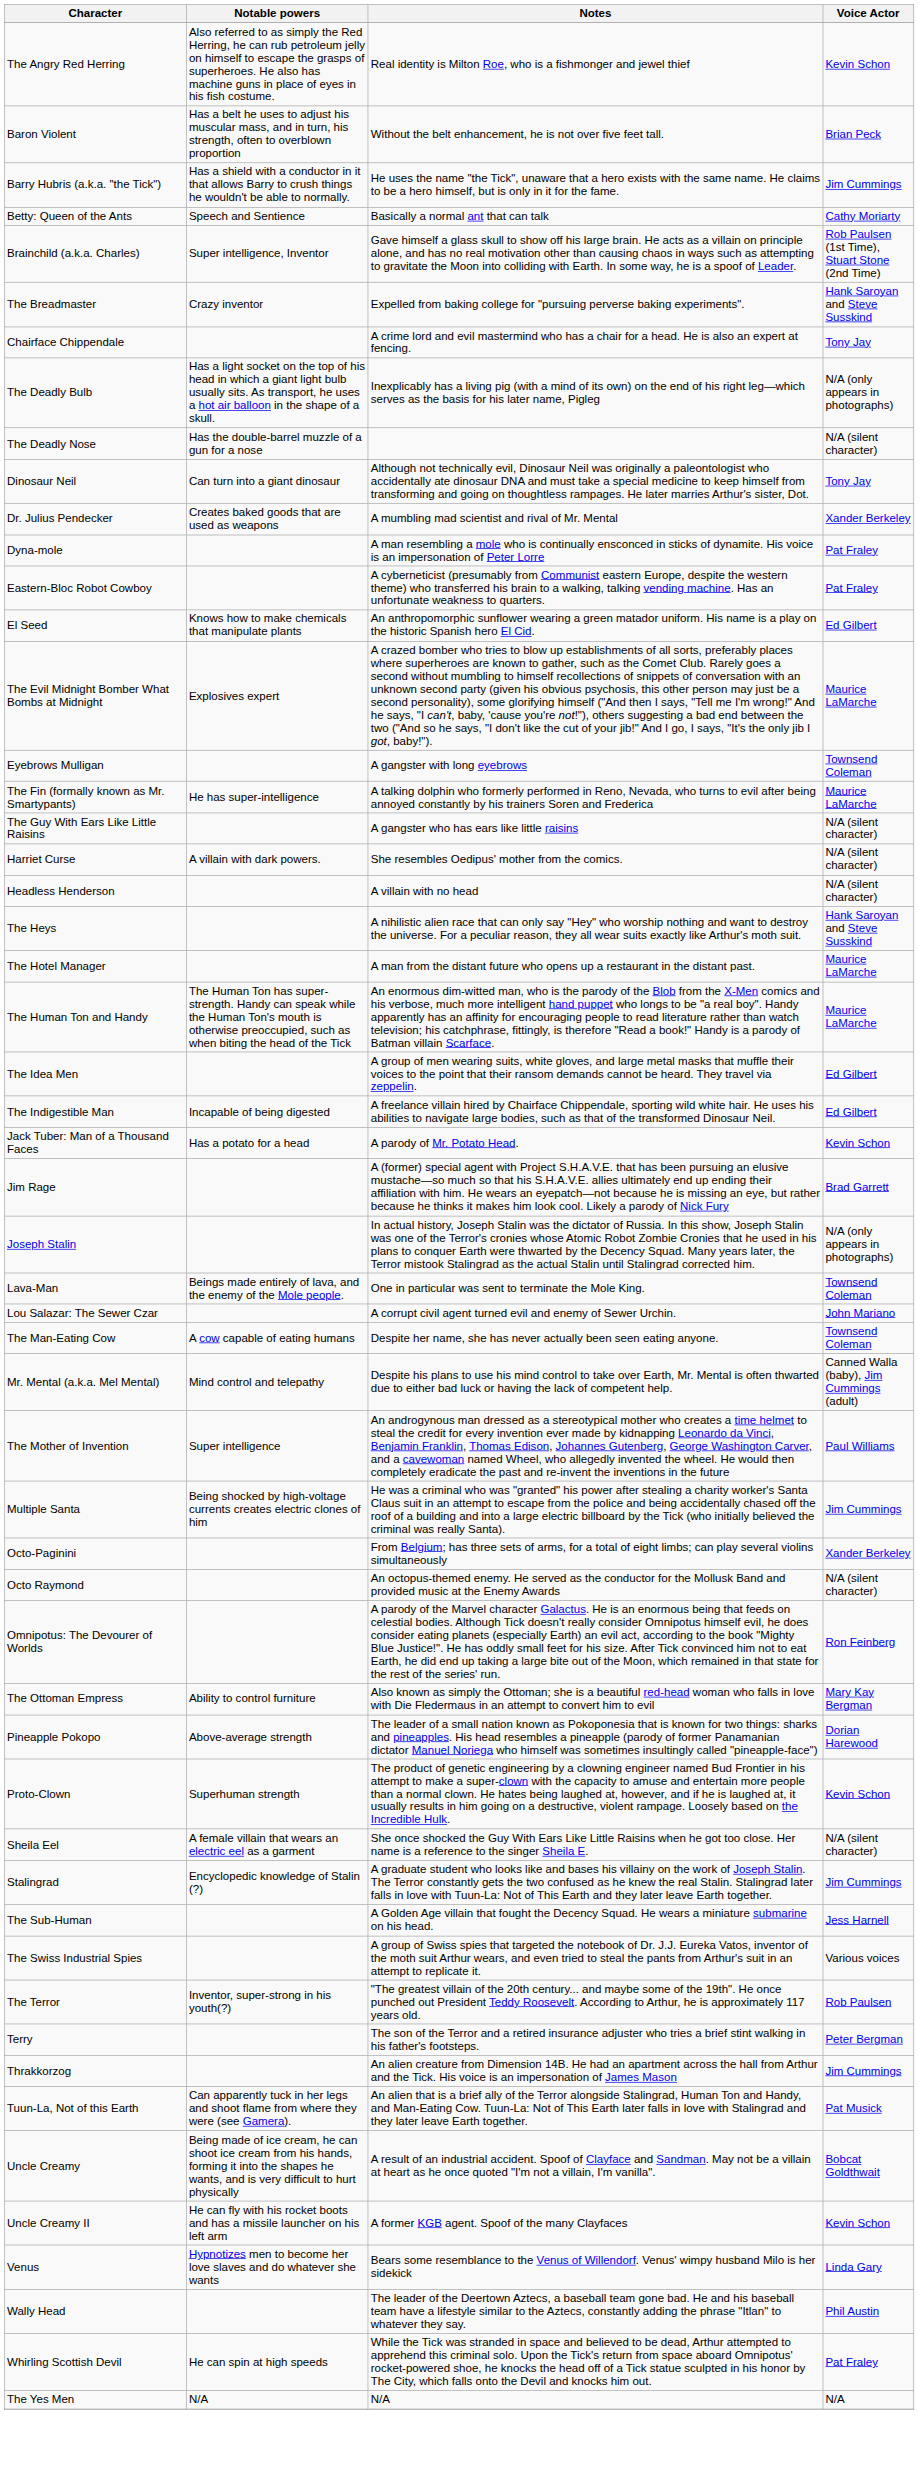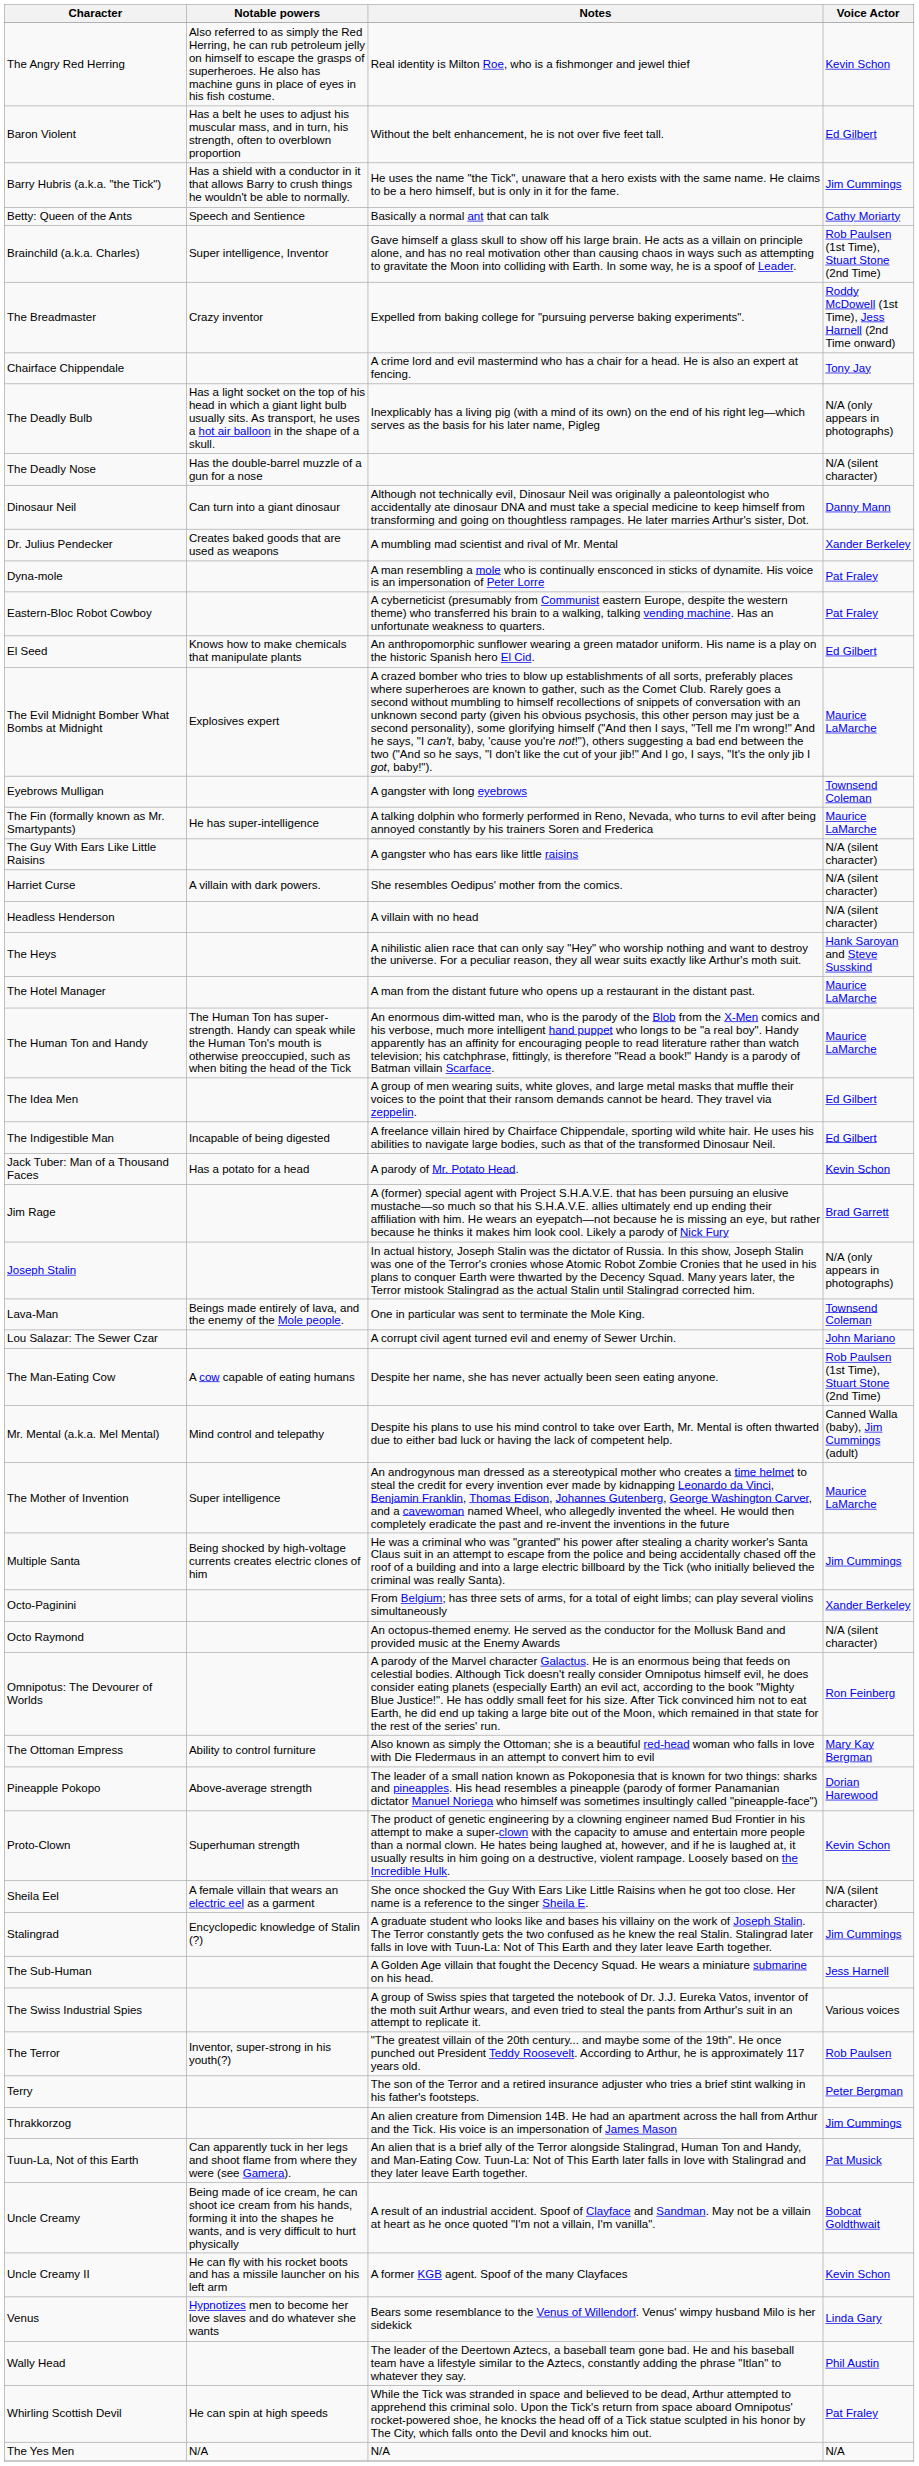Baron Violent | Voice Actor: Brian Peck -> Ed Gilbert
The Breadmaster | Voice Actor: Hank Saroyan and Steve Susskind -> Roddy McDowell (1st Time), Jess Harnell (2nd Time onward)
Dinosaur Neil | Voice Actor: Tony Jay -> Danny Mann
The Man-Eating Cow | Voice Actor: Townsend Coleman -> Rob Paulsen (1st Time), Stuart Stone (2nd Time)
The Mother of Invention | Voice Actor: Paul Williams -> Maurice LaMarche
